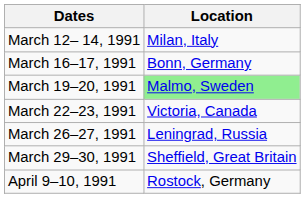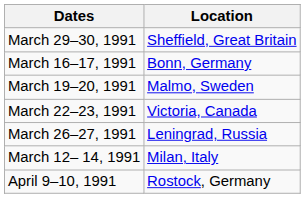rows swapped: March 12– 14, 1991 <-> March 29–30, 1991
March 19–20, 1991 | Location: lightgreen background -> no background
